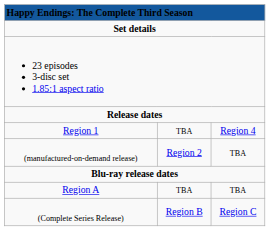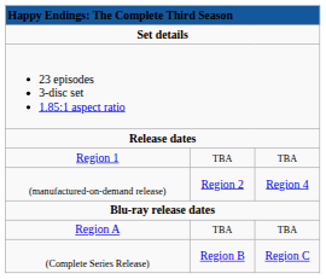Region 1 | column 3: Region 4 -> TBA
(manufactured-on-demand release) | column 3: TBA -> Region 4
